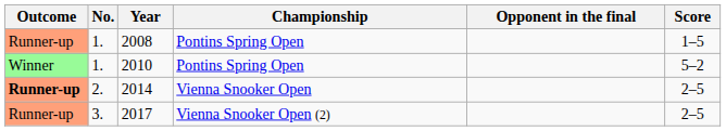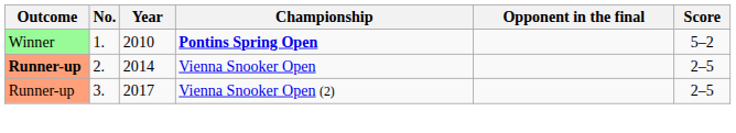- row: Runner-up | 1. | 2008 | Pontins Spring Open | 1–5
2010 | Championship: normal -> bold
